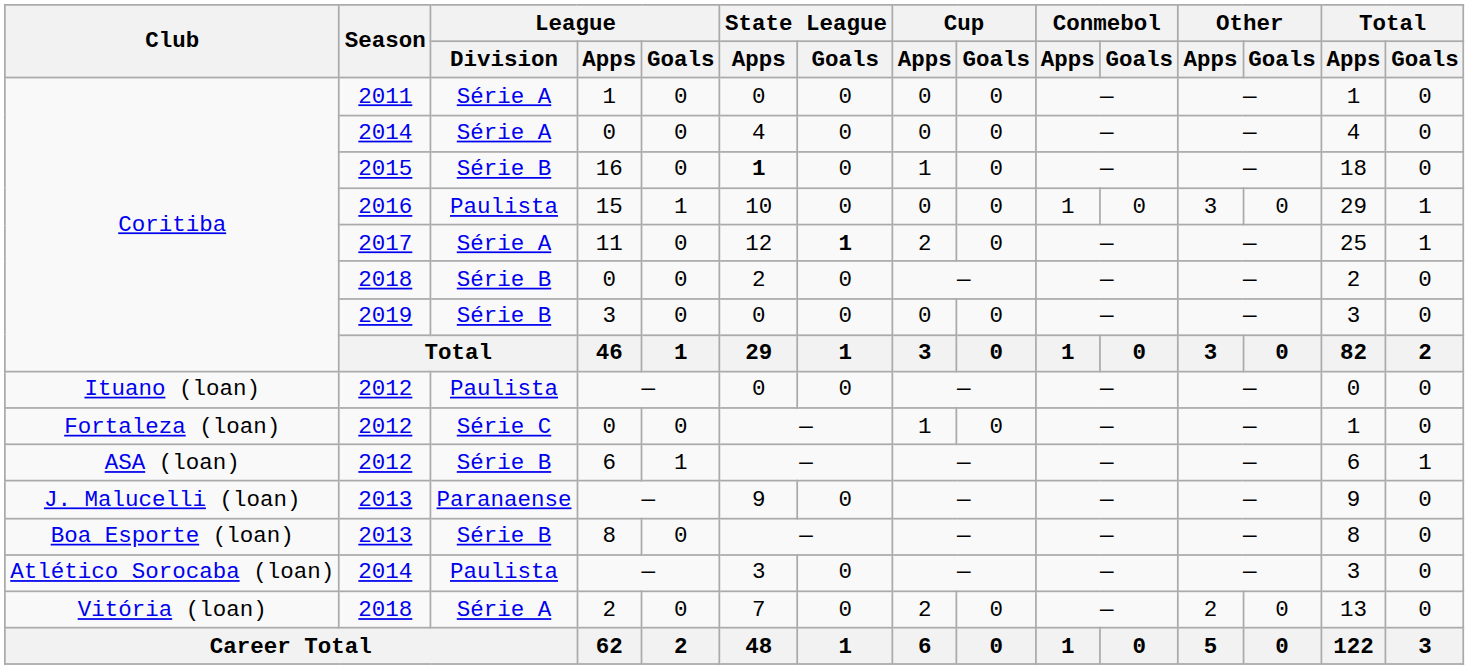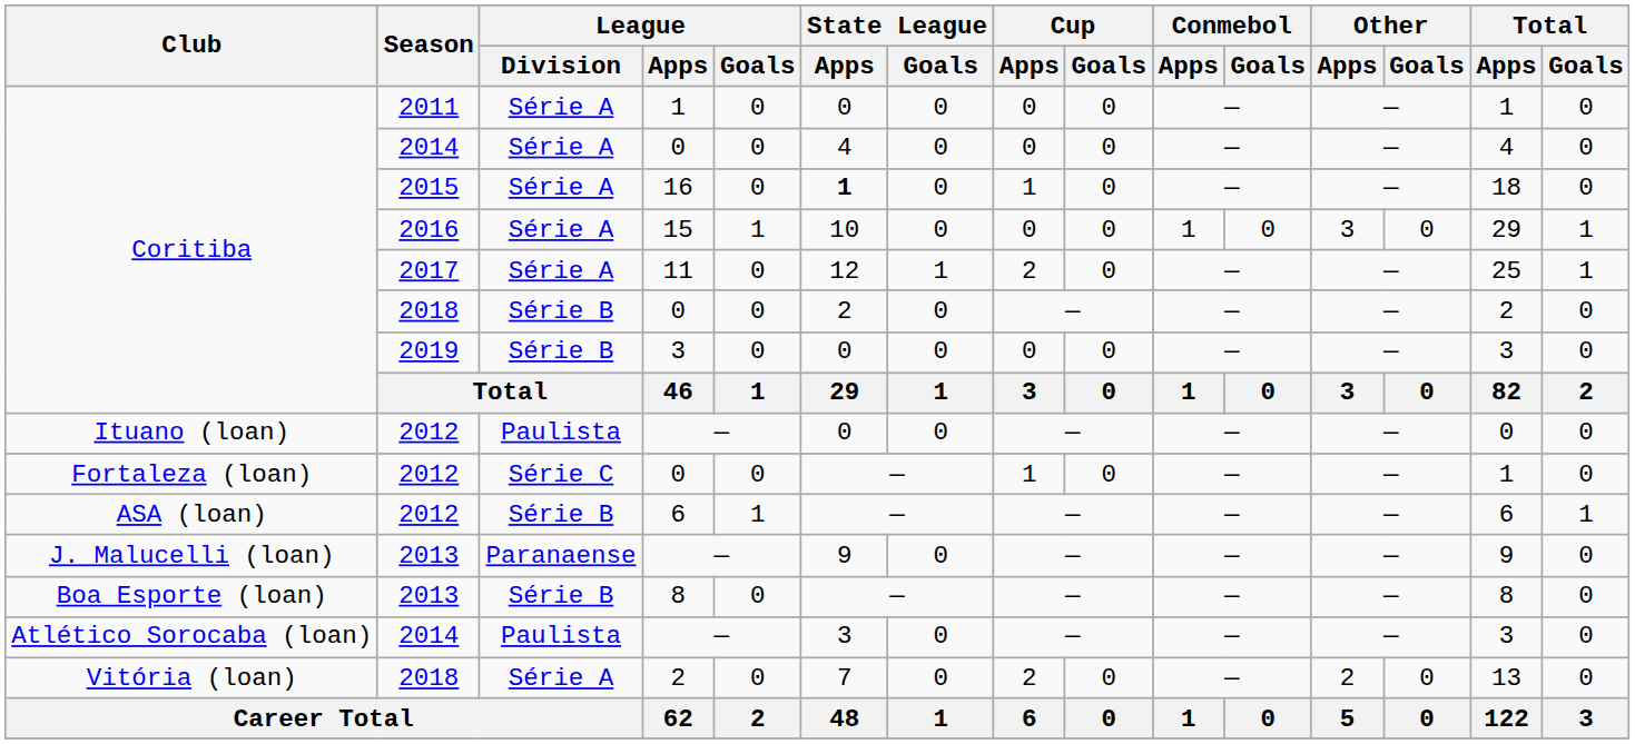16 | League / Division: Série B -> Série A
15 | League / Division: Paulista -> Série A
11 | State League / Goals: bold -> normal
